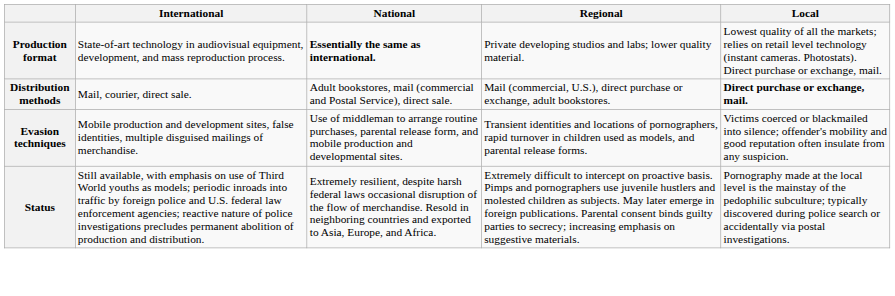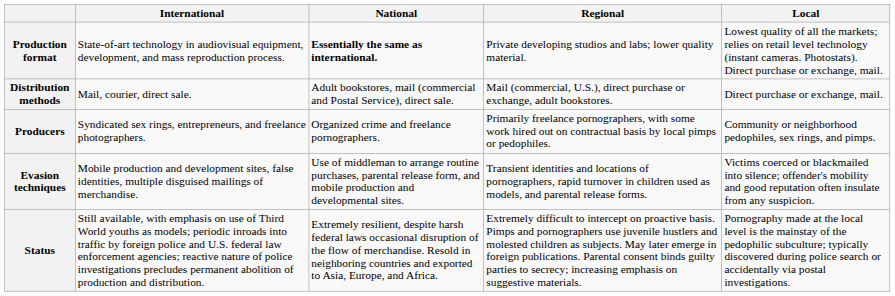Distribution methods | Local: bold -> normal
+ row: Producers | Syndicated sex rings, entrepreneurs, and freelance photographers. | Organized crime and freelance pornographers. | Primarily freelance pornographers, with some work hired out on contractual basis by local pimps or pedophiles. | Community or neighborhood pedophiles, sex rings, and pimps.
